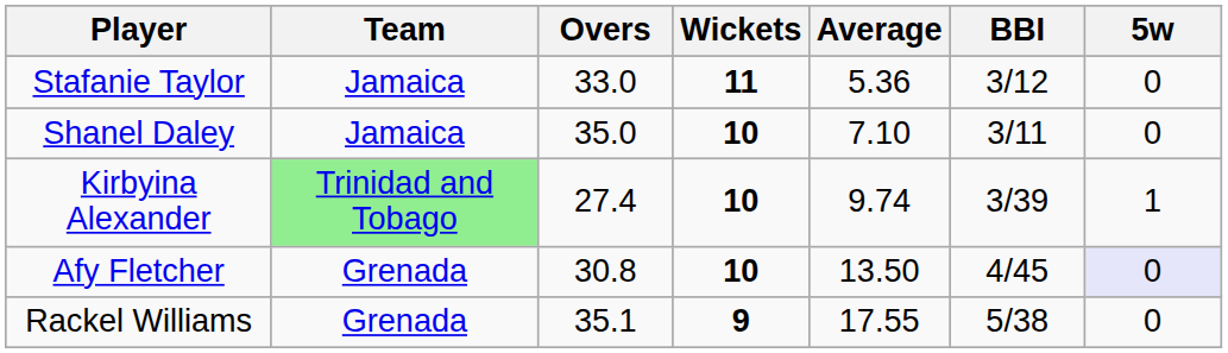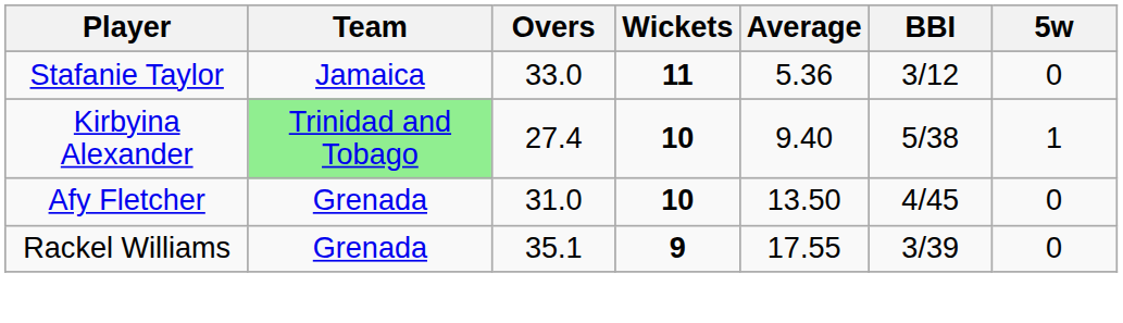- row: Shanel Daley | Jamaica | 35.0 | 10 | 7.10 | 3/11 | 0
Kirbyina Alexander | Average: 9.74 -> 9.40
Kirbyina Alexander | BBI: 3/39 -> 5/38
Afy Fletcher | Overs: 30.8 -> 31.0
Afy Fletcher | 5w: lavender background -> no background
Rackel Williams | BBI: 5/38 -> 3/39
